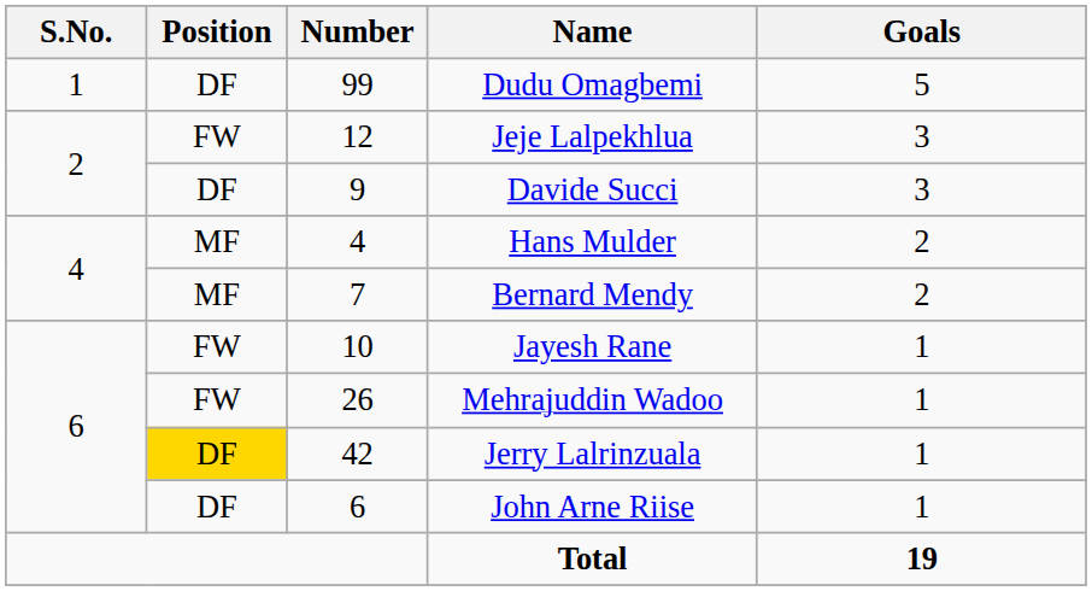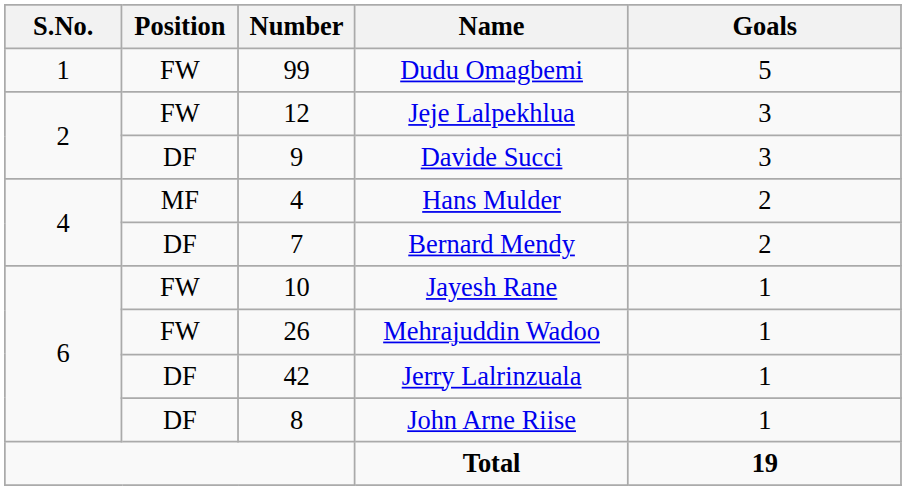Dudu Omagbemi | Position: DF -> FW
Bernard Mendy | Position: MF -> DF
Jerry Lalrinzuala | Position: gold background -> no background
John Arne Riise | Number: 6 -> 8
